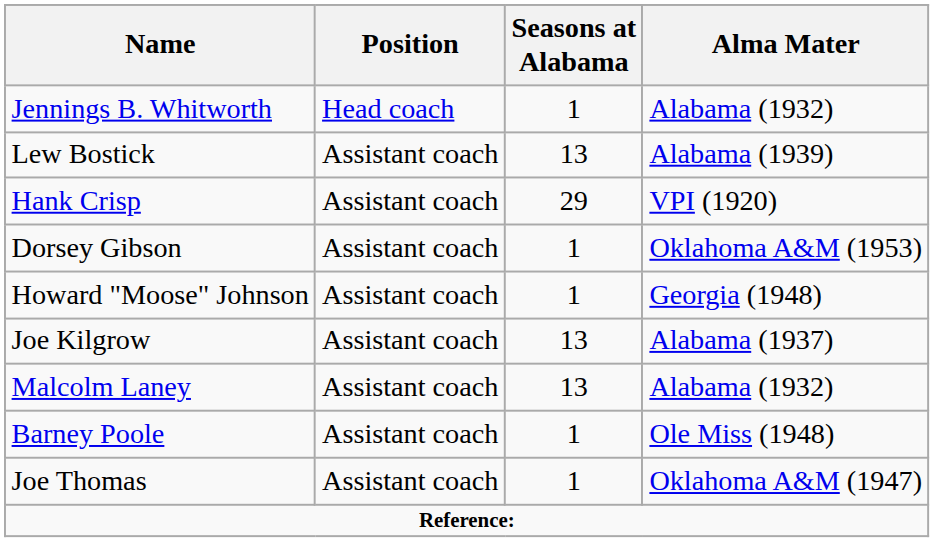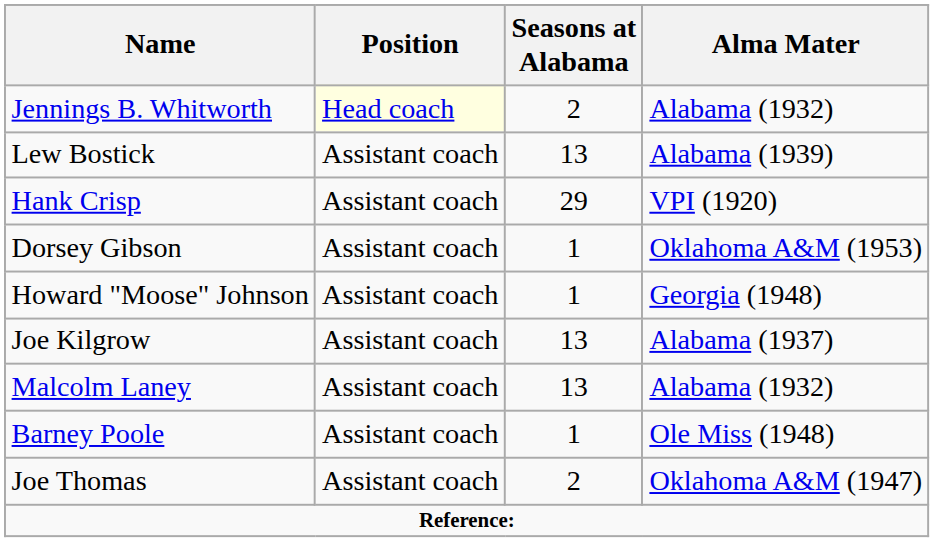Jennings B. Whitworth | Position: no background -> lightyellow background
Jennings B. Whitworth | Seasons at Alabama: 1 -> 2
Joe Thomas | Seasons at Alabama: 1 -> 2
